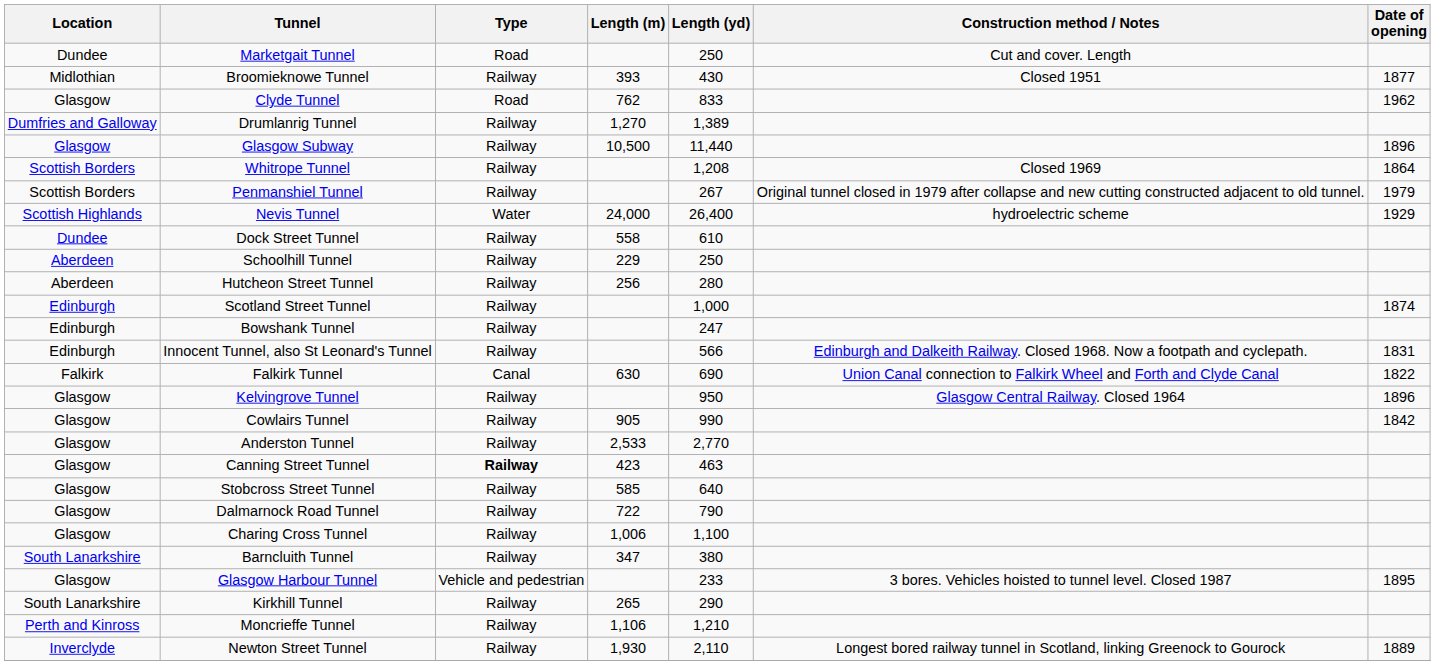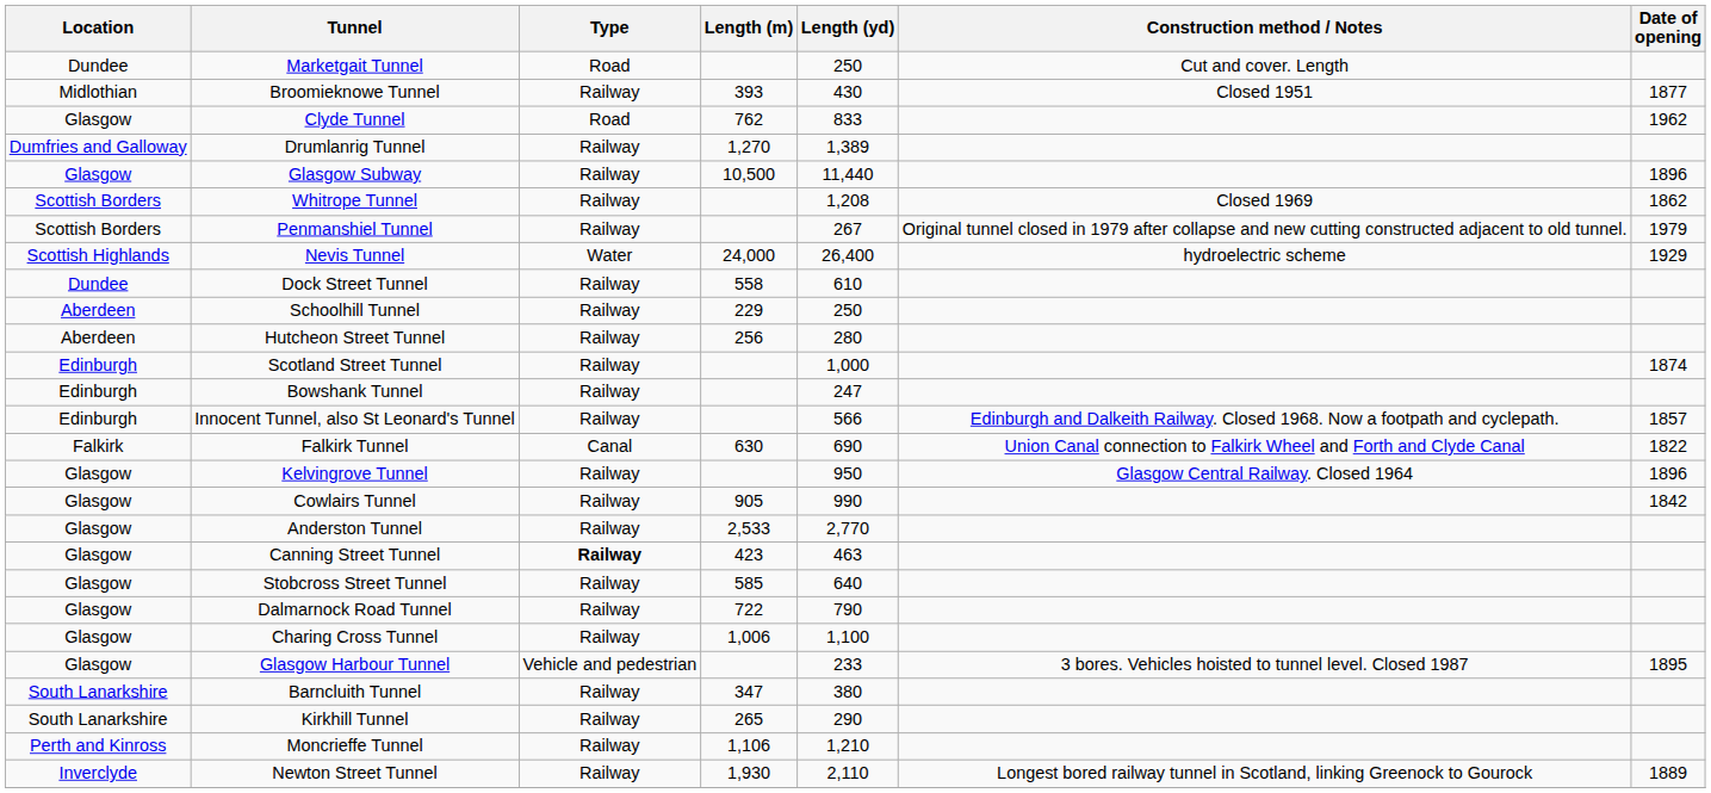Whitrope Tunnel | Date of opening: 1864 -> 1862
Innocent Tunnel, also St Leonard's Tunnel | Date of opening: 1831 -> 1857
rows swapped: Glasgow Harbour Tunnel <-> Barncluith Tunnel
